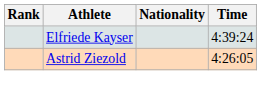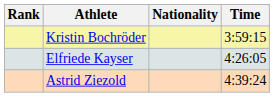+ row: Kristin Bochröder | 3:59:15
Elfriede Kayser | Time: 4:39:24 -> 4:26:05
Astrid Ziezold | Time: 4:26:05 -> 4:39:24
